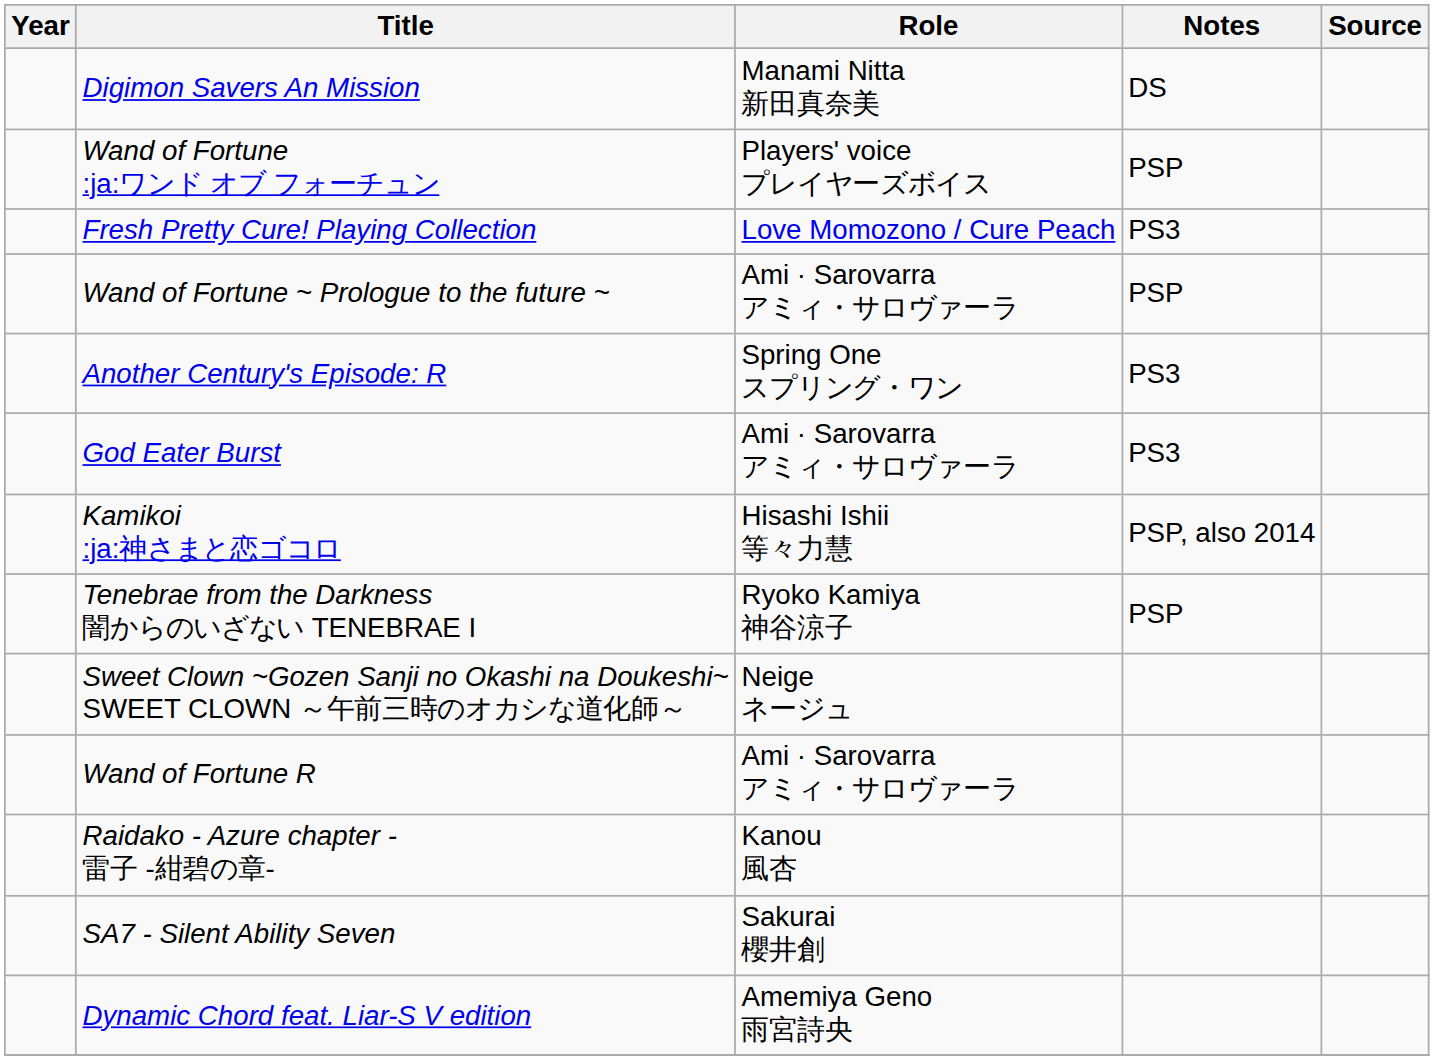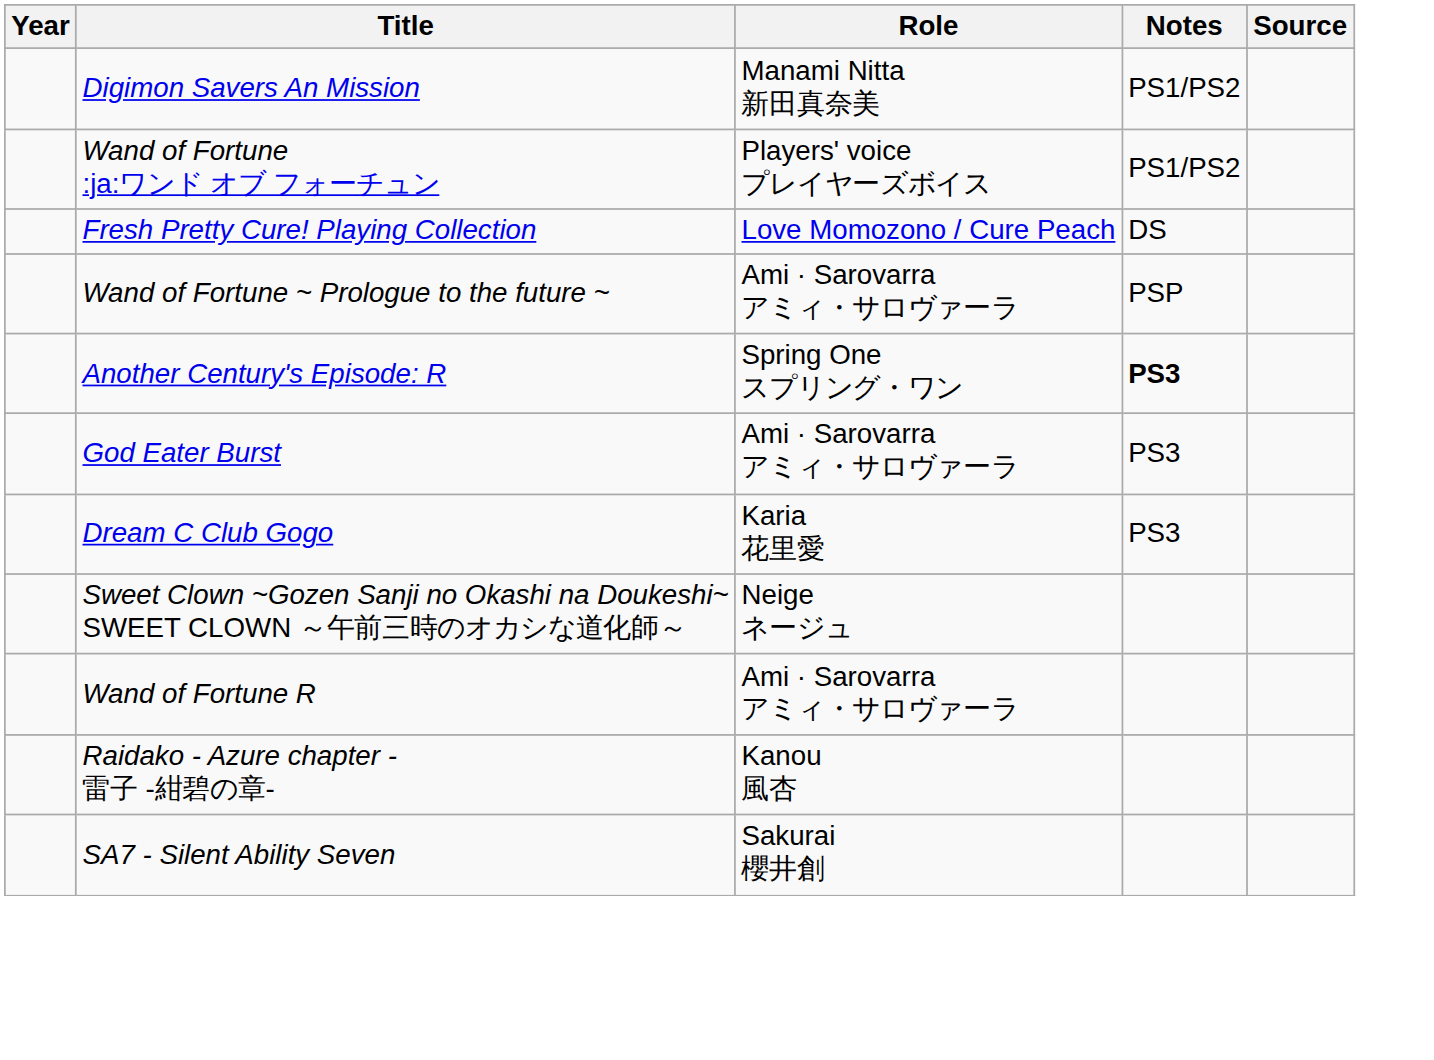Digimon Savers An Mission | Notes: DS -> PS1/PS2
Wand of Fortune :ja:ワンド オブ フォーチュン | Notes: PSP -> PS1/PS2
Fresh Pretty Cure! Playing Collection | Notes: PS3 -> DS
Another Century's Episode: R | Notes: normal -> bold
- row: Kamikoi :ja:神さまと恋ゴコロ | Hisashi Ishii 等々力慧 | PSP, also 2014
- row: Tenebrae from the Darkness 闇からのいざない TENEBRAE I | Ryoko Kamiya 神谷涼子 | PSP
+ row: Dream C Club Gogo | Karia 花里愛 | PS3
- row: Dynamic Chord feat. Liar-S V edition | Amemiya Geno 雨宮詩央
